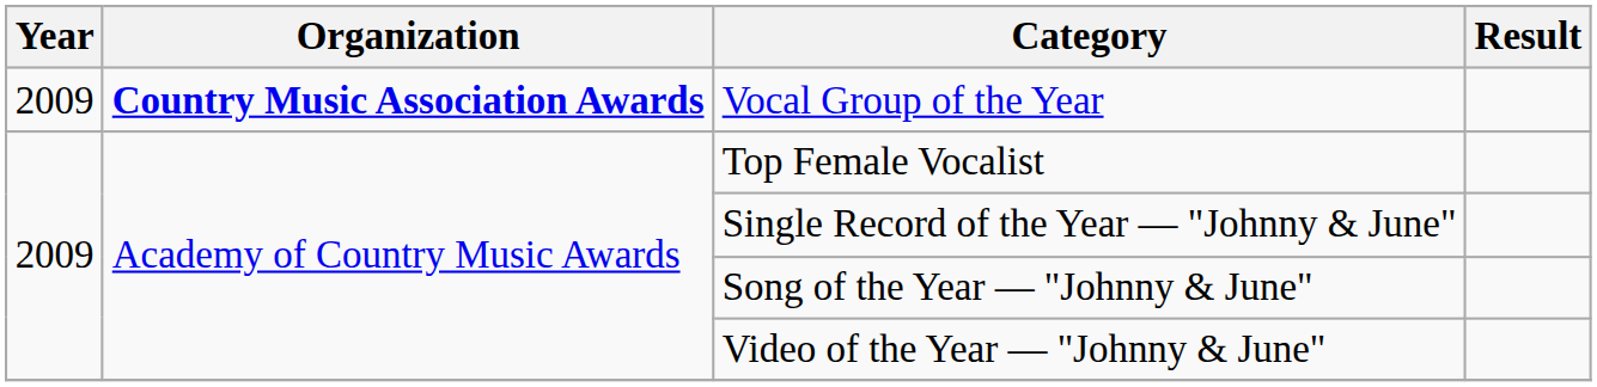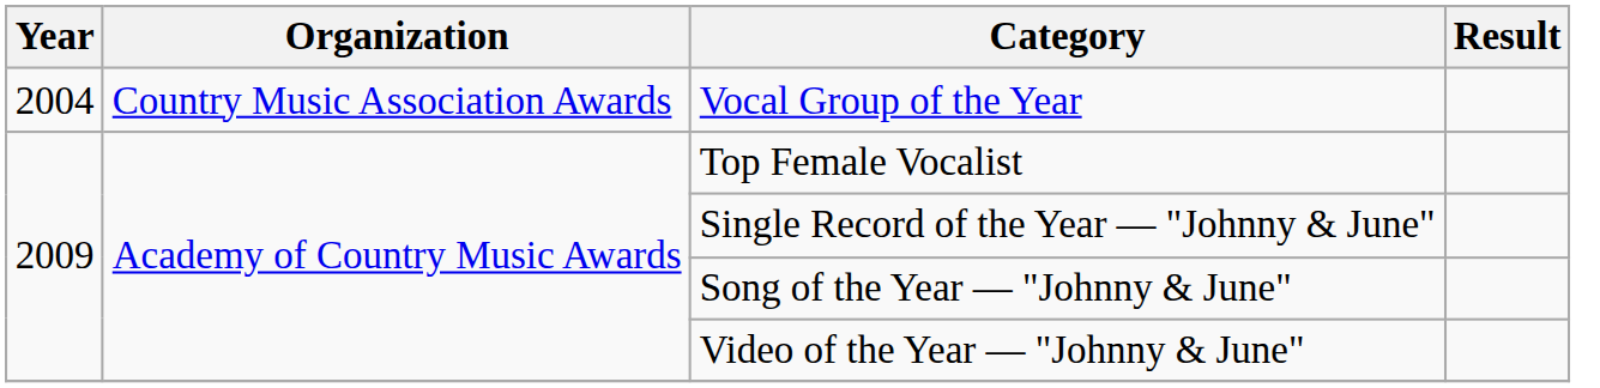Vocal Group of the Year | Year: 2009 -> 2004
Vocal Group of the Year | Organization: bold -> normal
